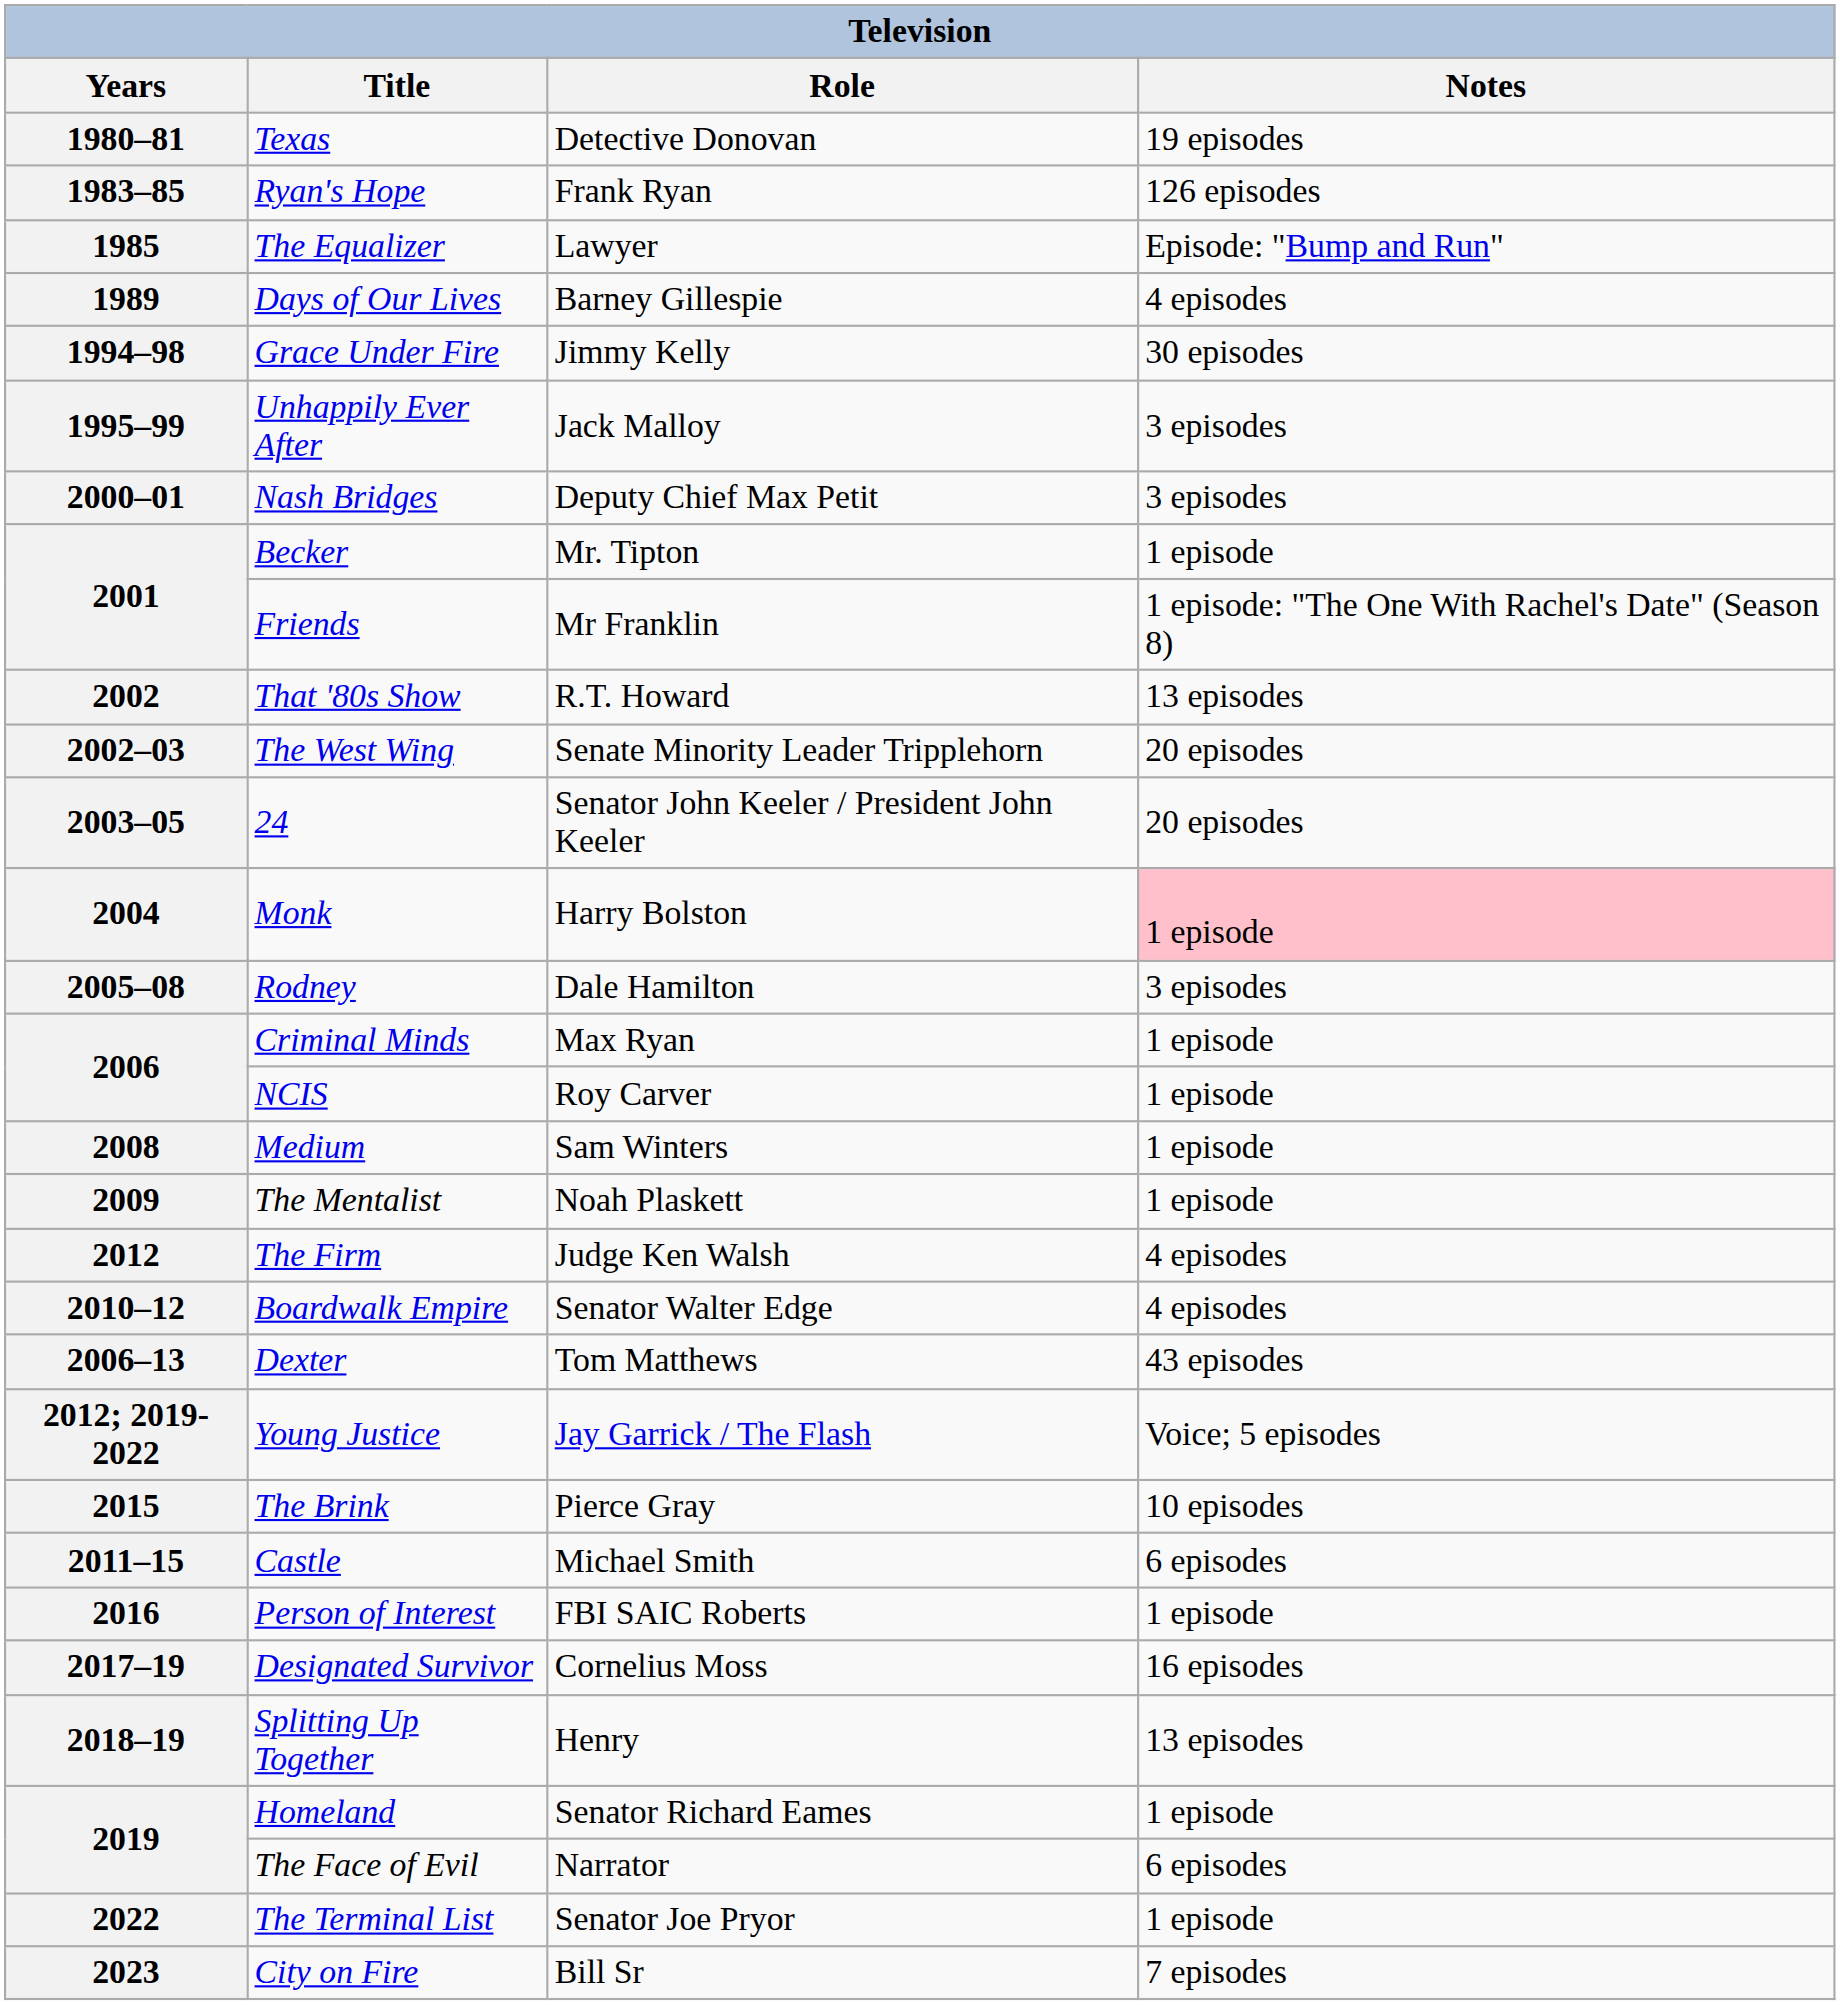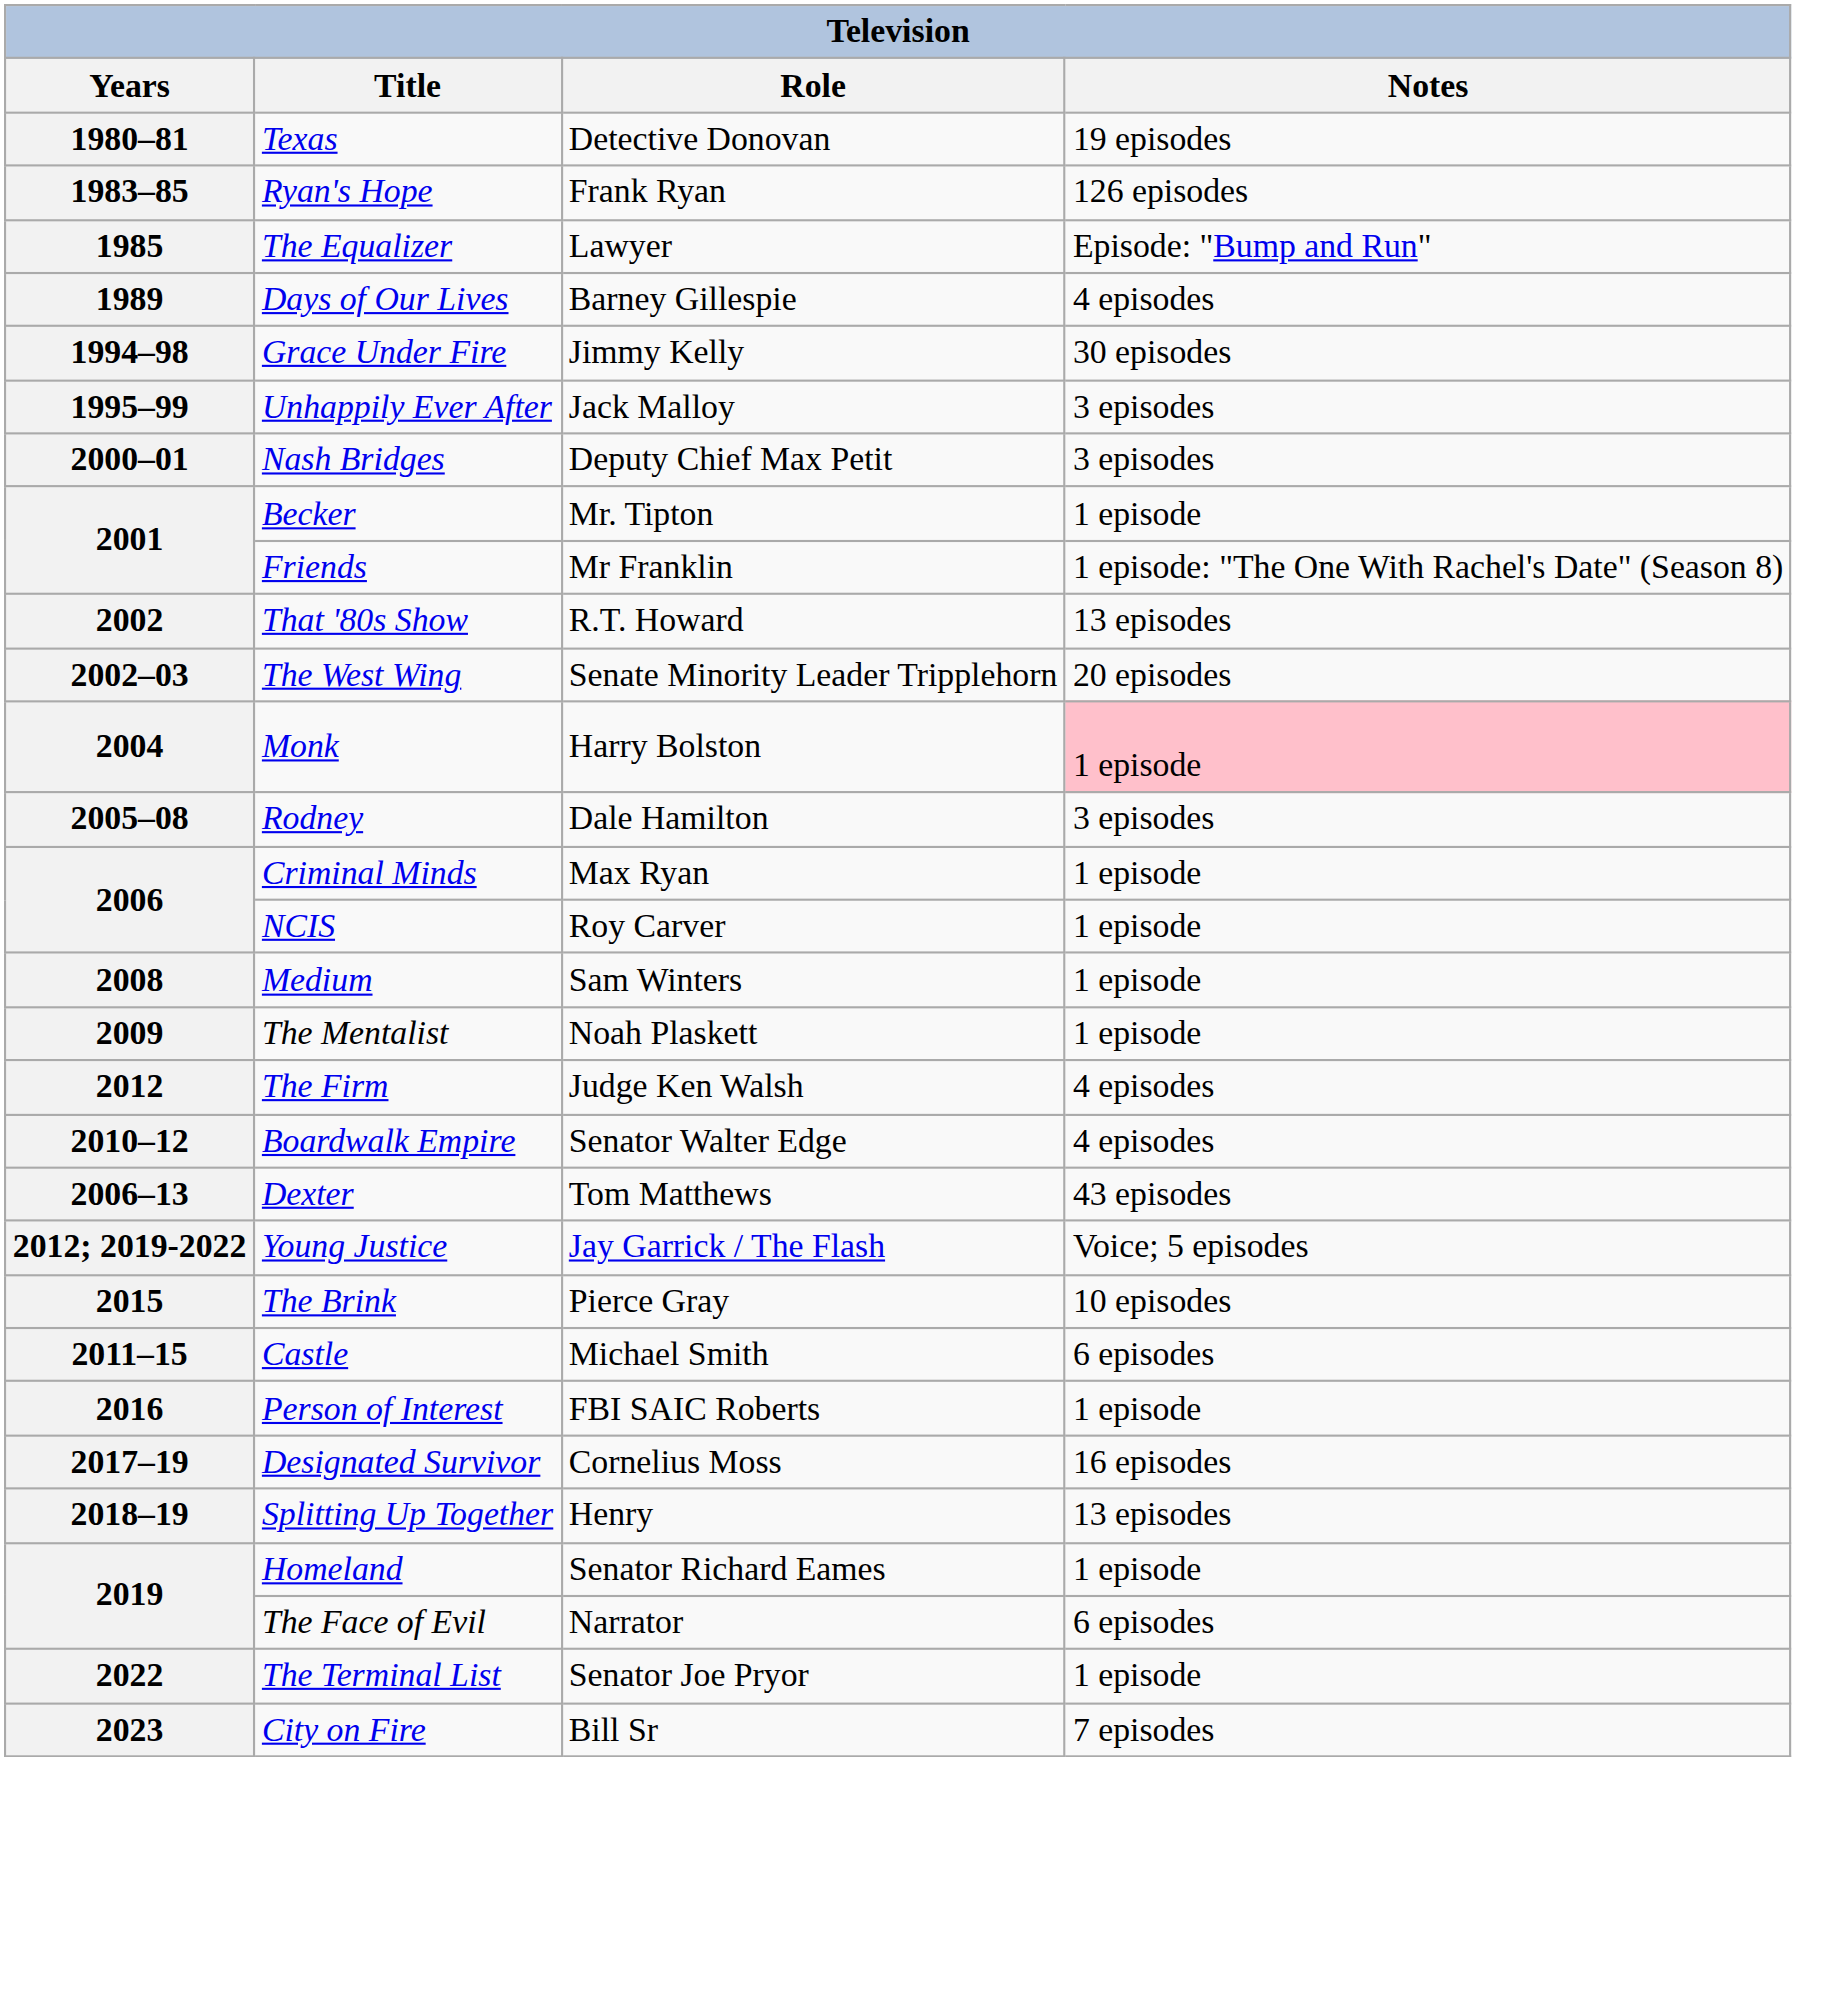- row: 2003–05 | 24 | Senator John Keeler / President John Keeler | 20 episodes
